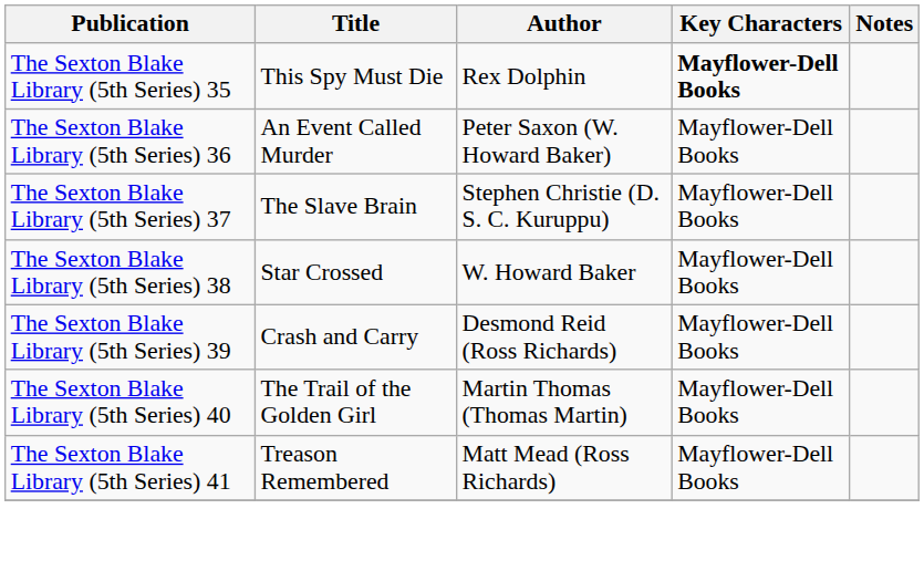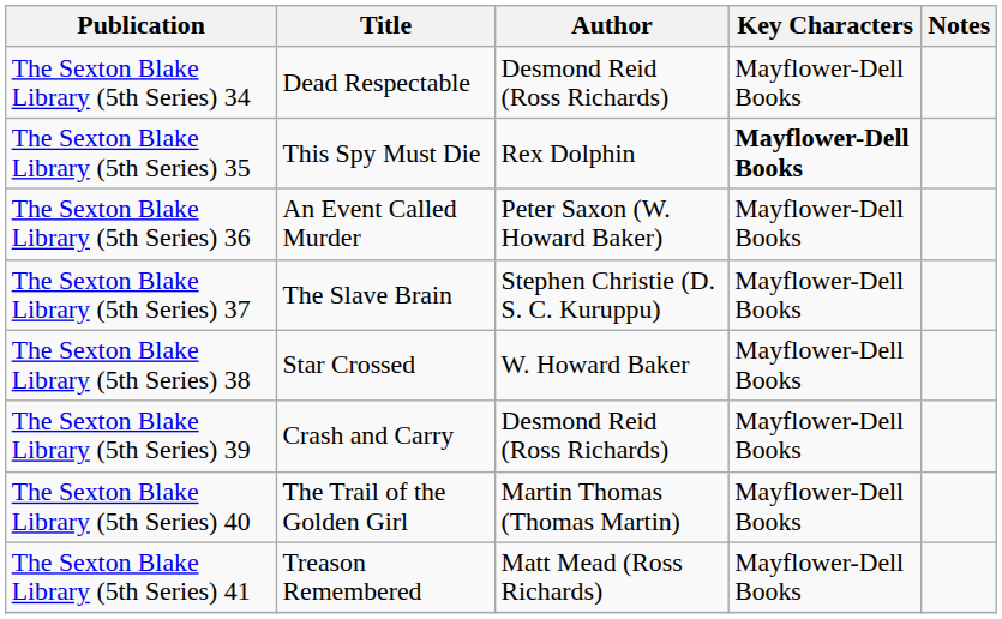+ row: The Sexton Blake Library (5th Series) 34 | Dead Respectable | Desmond Reid (Ross Richards) | Mayflower-Dell Books
